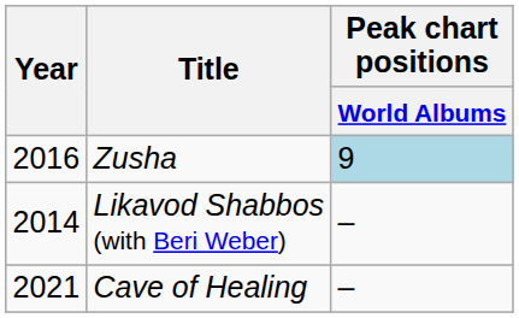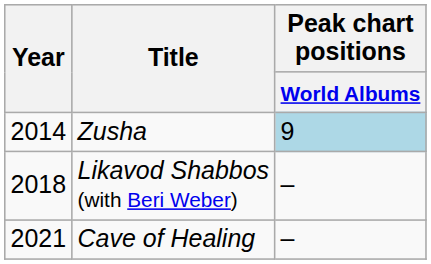Zusha | Year: 2016 -> 2014
Likavod Shabbos (with Beri Weber) | Year: 2014 -> 2018
